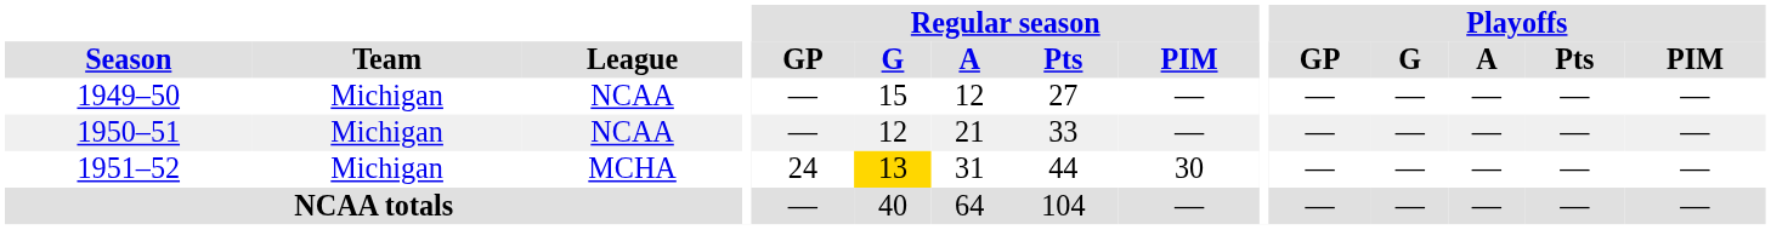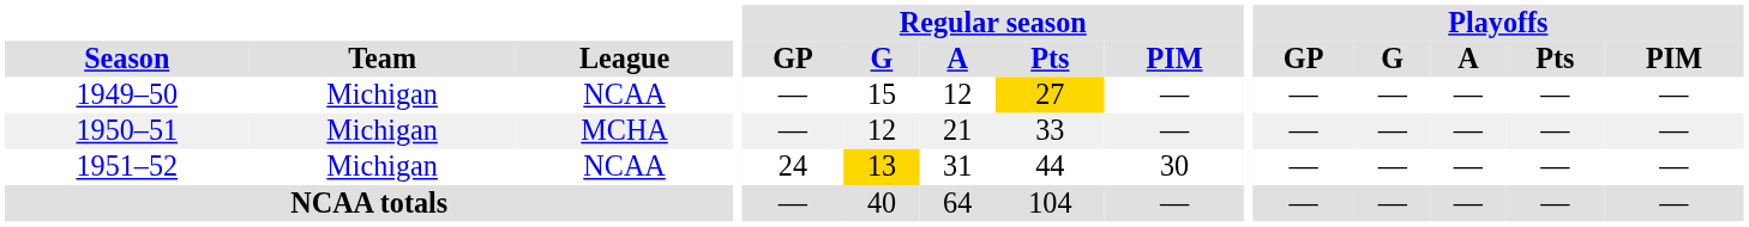1949–50 | Regular season / Pts: no background -> gold background
1950–51 | League: NCAA -> MCHA
1951–52 | League: MCHA -> NCAA
